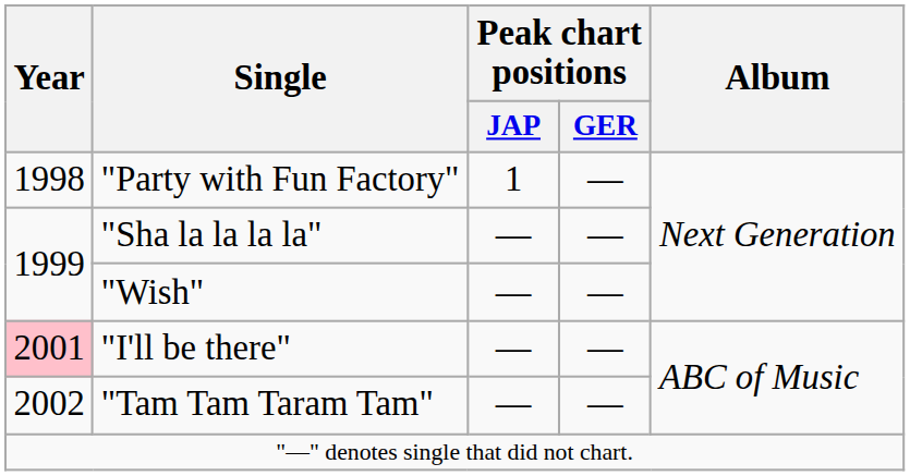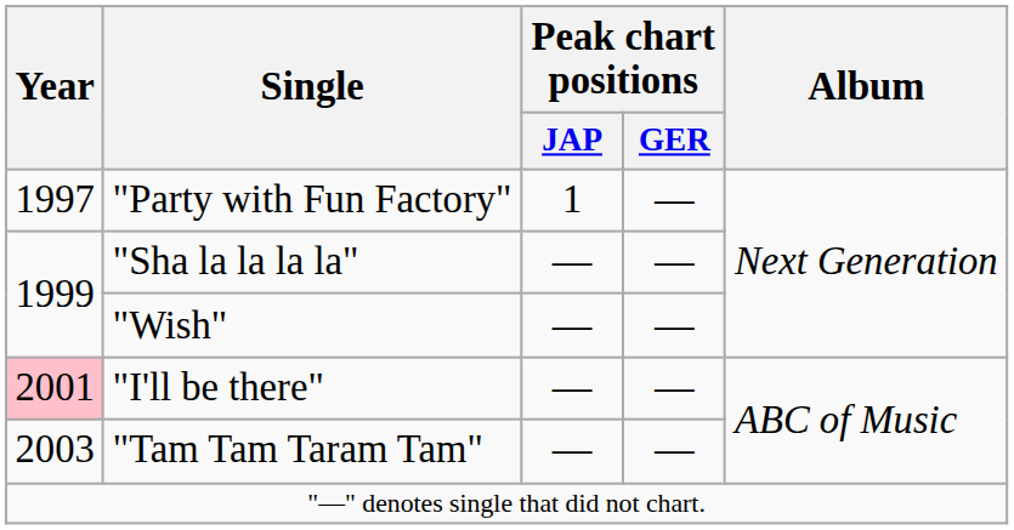"Party with Fun Factory" | Year: 1998 -> 1997
"Tam Tam Taram Tam" | Year: 2002 -> 2003
